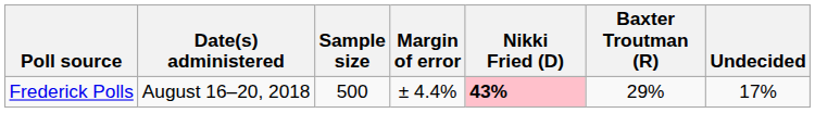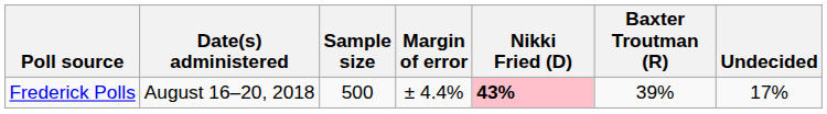Frederick Polls | Baxter Troutman (R): 29% -> 39%
